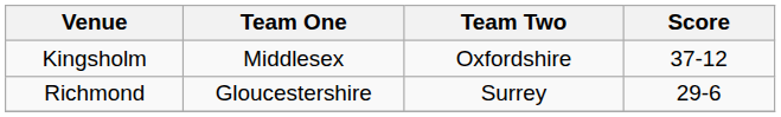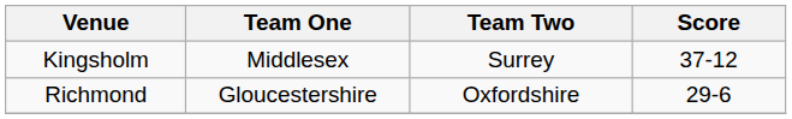Kingsholm | Team Two: Oxfordshire -> Surrey
Richmond | Team Two: Surrey -> Oxfordshire
